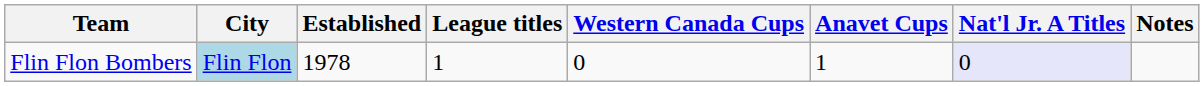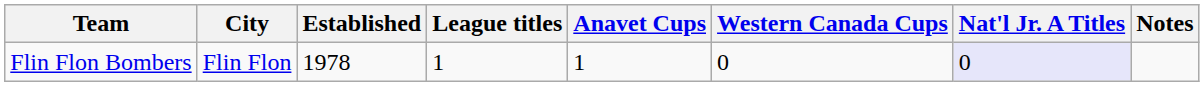columns swapped: Anavet Cups <-> Western Canada Cups
Flin Flon Bombers | City: lightblue background -> no background
